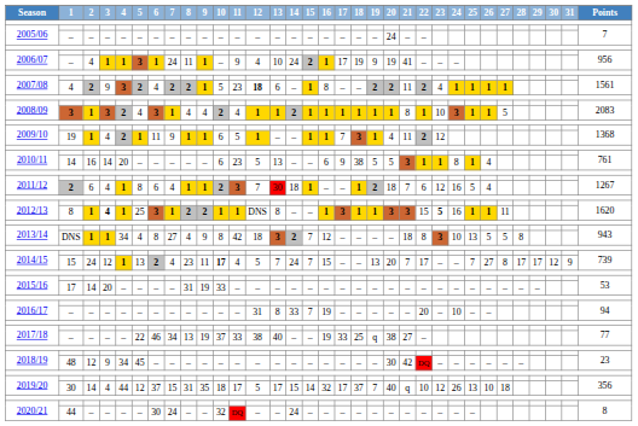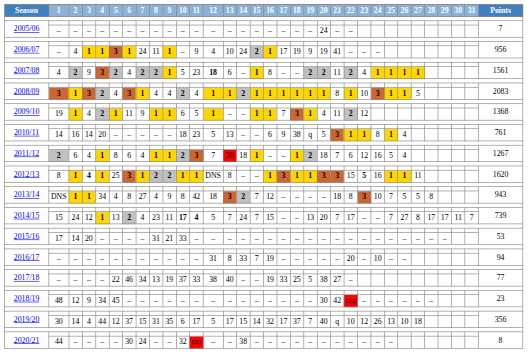2010/11 / 14 | 10: 6 -> 18
2010/11 / 14 | 19: 5 -> q
2013/14 / DNS | 25: 13 -> 7
2014/15 / 15 | 11: normal -> bold
2014/15 / 15 | 30: 12 -> 11
2014/15 / 15 | 31: 9 -> 7
2015/16 / 17 | 9: 19 -> 21
2017/18 / – | 19: q -> 5
2019/20 / 30 | 10: 18 -> 6
2020/21 / 44 | 14: 24 -> 38
